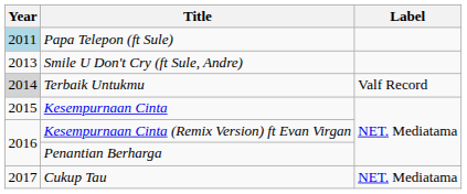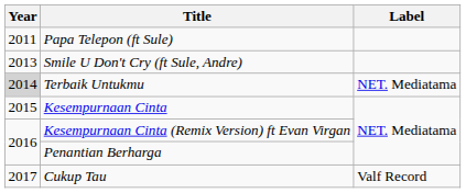Papa Telepon (ft Sule) | Year: lightblue background -> no background
Terbaik Untukmu | Label: Valf Record -> NET. Mediatama
Cukup Tau | Label: NET. Mediatama -> Valf Record
